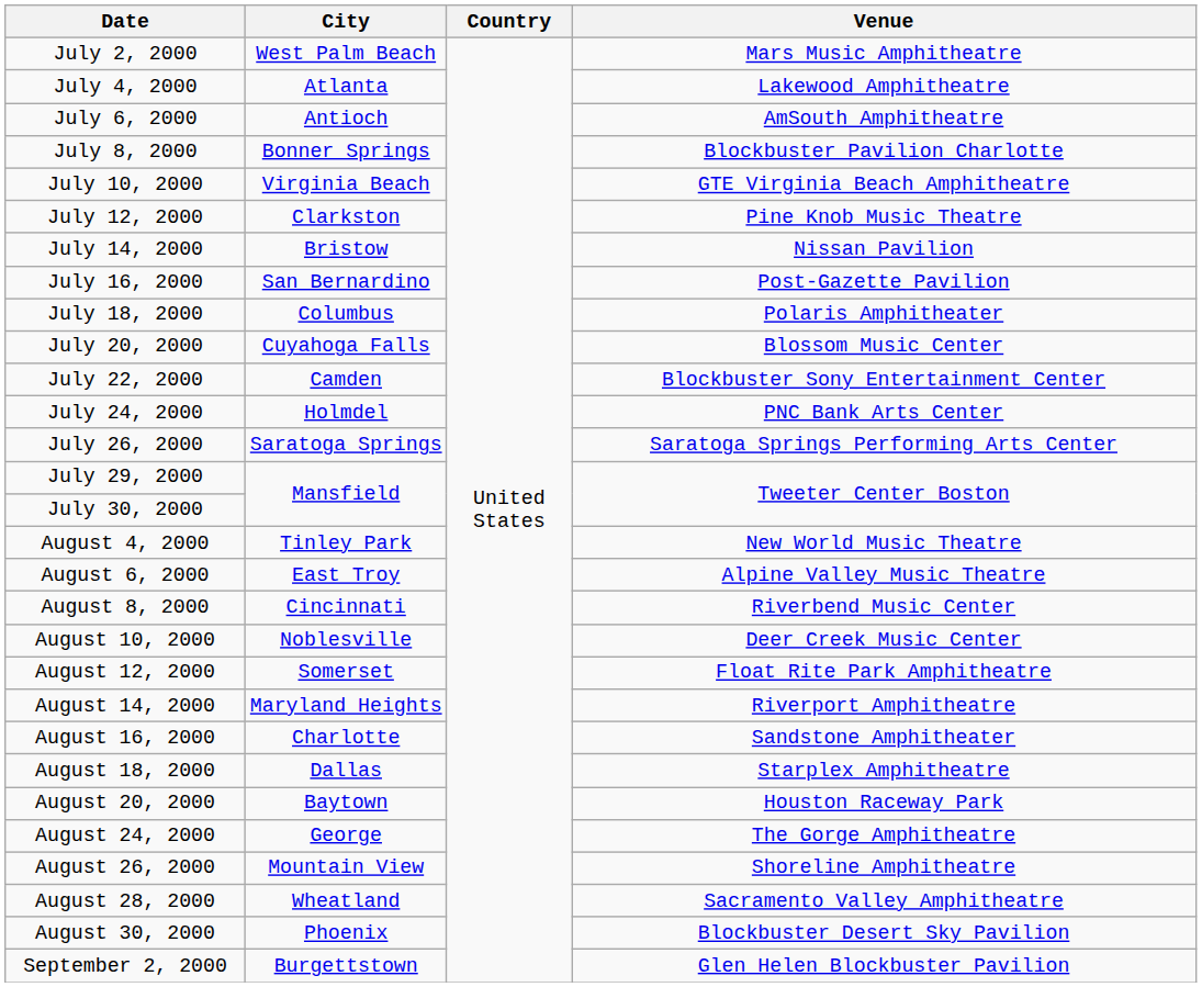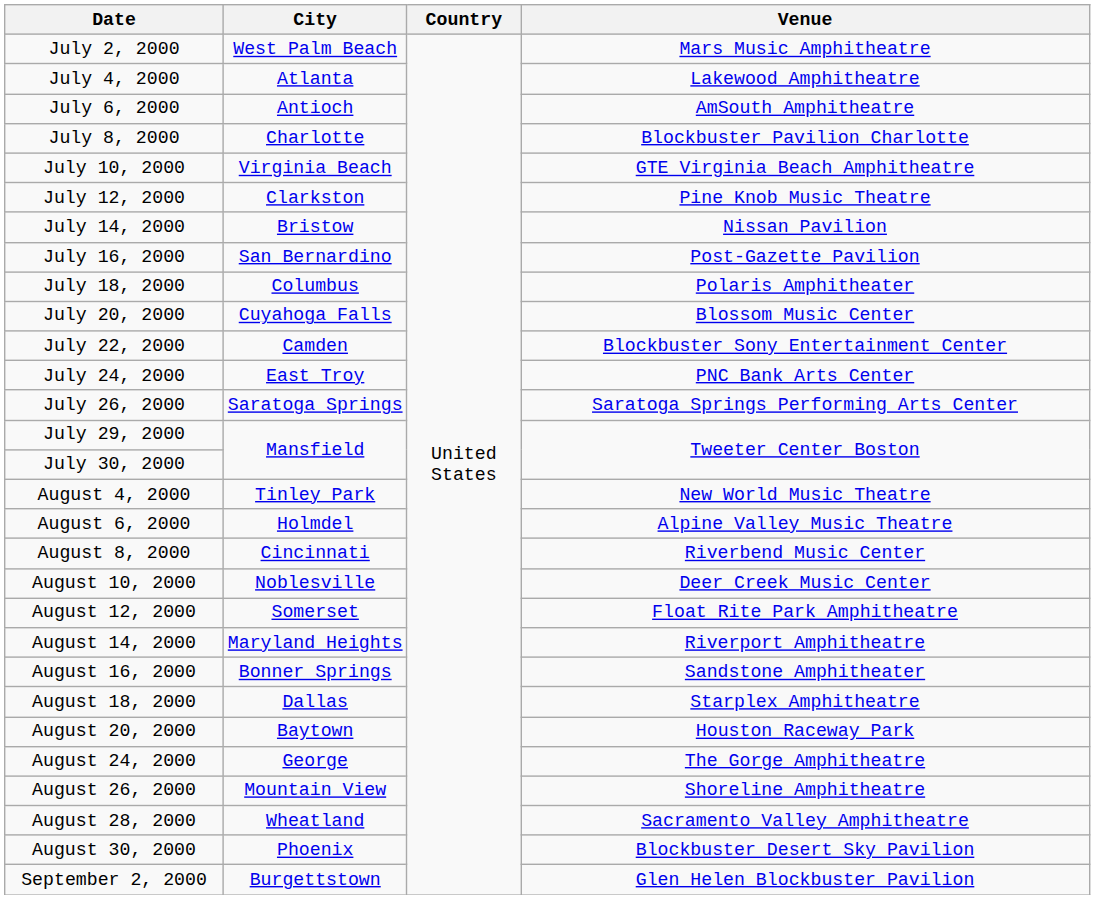July 8, 2000 | City: Bonner Springs -> Charlotte
July 24, 2000 | City: Holmdel -> East Troy
August 6, 2000 | City: East Troy -> Holmdel
August 16, 2000 | City: Charlotte -> Bonner Springs
